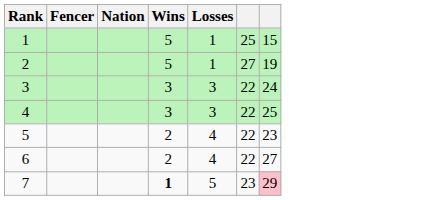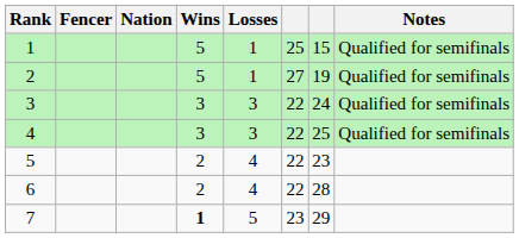+ column: Notes | Qualified for semifinals | Qualified for semifinals | Qualified for semifinals | Qualified for semifinals
6 | column 7: 27 -> 28
7 | column 7: pink background -> no background
